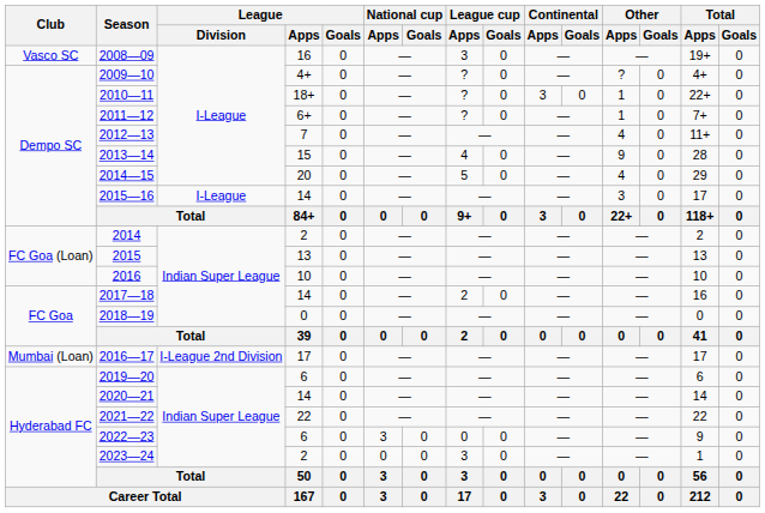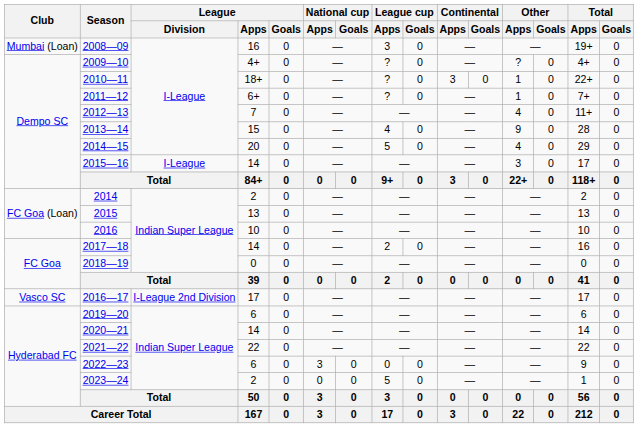2008—09 | Club: Vasco SC -> Mumbai (Loan)
2016—17 | Club: Mumbai (Loan) -> Vasco SC
2023—24 | League cup / Apps: 3 -> 5
